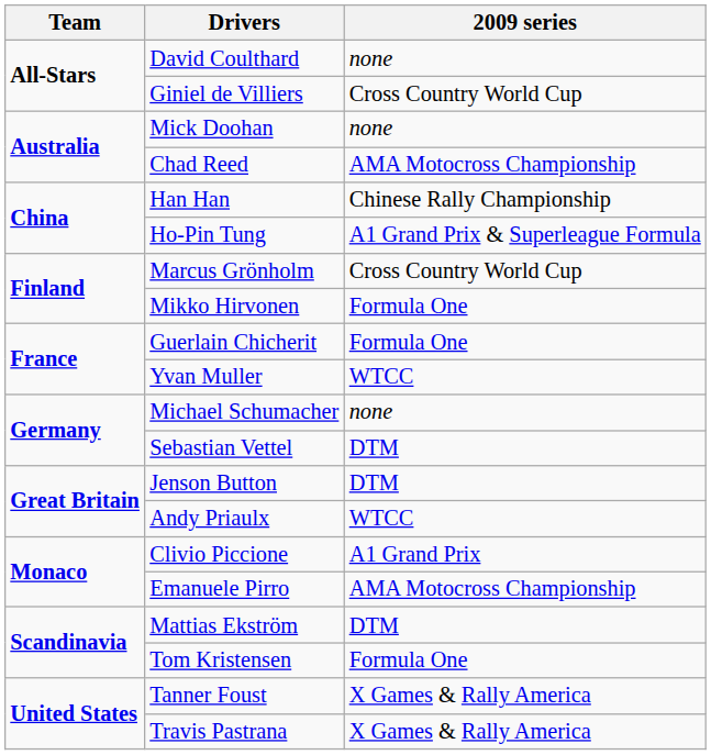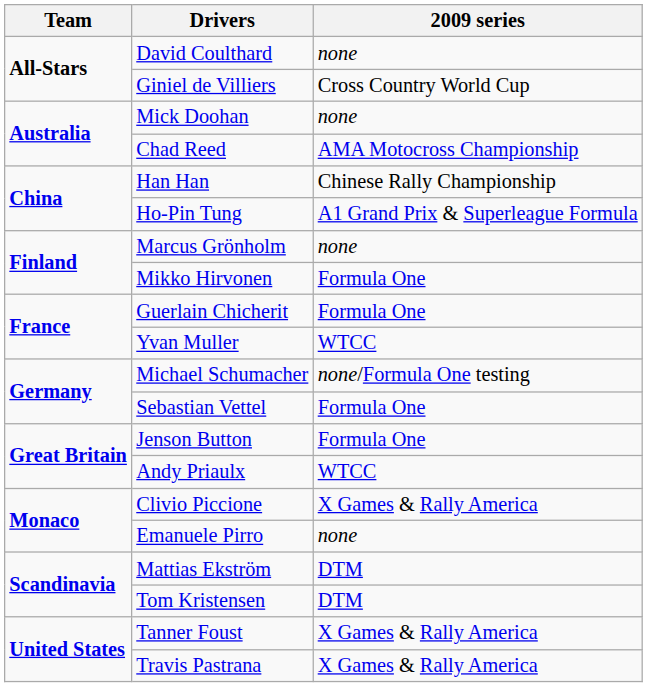Marcus Grönholm | 2009 series: Cross Country World Cup -> none
Michael Schumacher | 2009 series: none -> none/Formula One testing
Sebastian Vettel | 2009 series: DTM -> Formula One
Jenson Button | 2009 series: DTM -> Formula One
Clivio Piccione | 2009 series: A1 Grand Prix -> X Games & Rally America
Emanuele Pirro | 2009 series: AMA Motocross Championship -> none
Tom Kristensen | 2009 series: Formula One -> DTM
